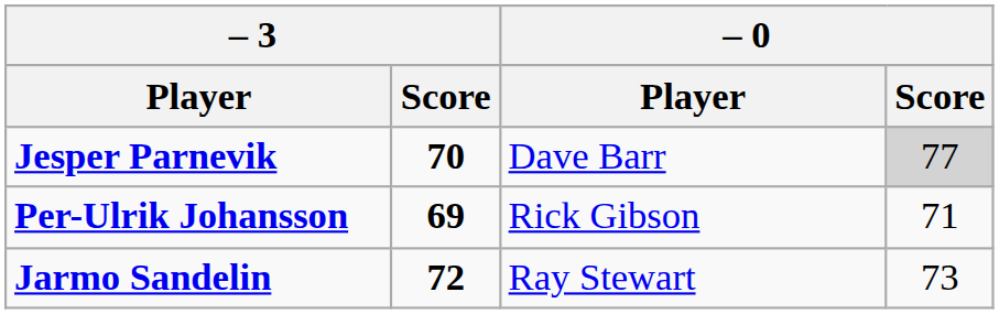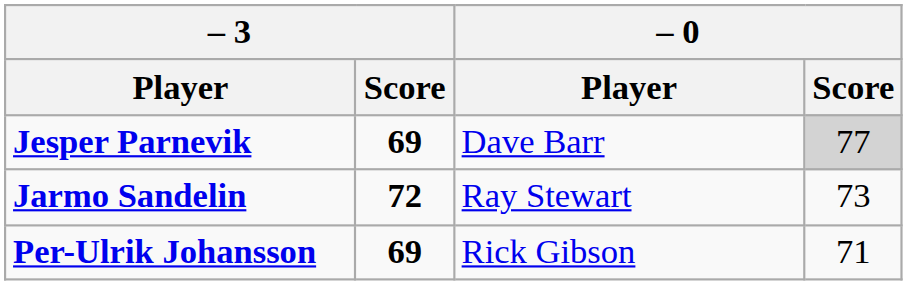Jesper Parnevik | – 3 / Score: 70 -> 69
rows swapped: Jarmo Sandelin <-> Per-Ulrik Johansson
